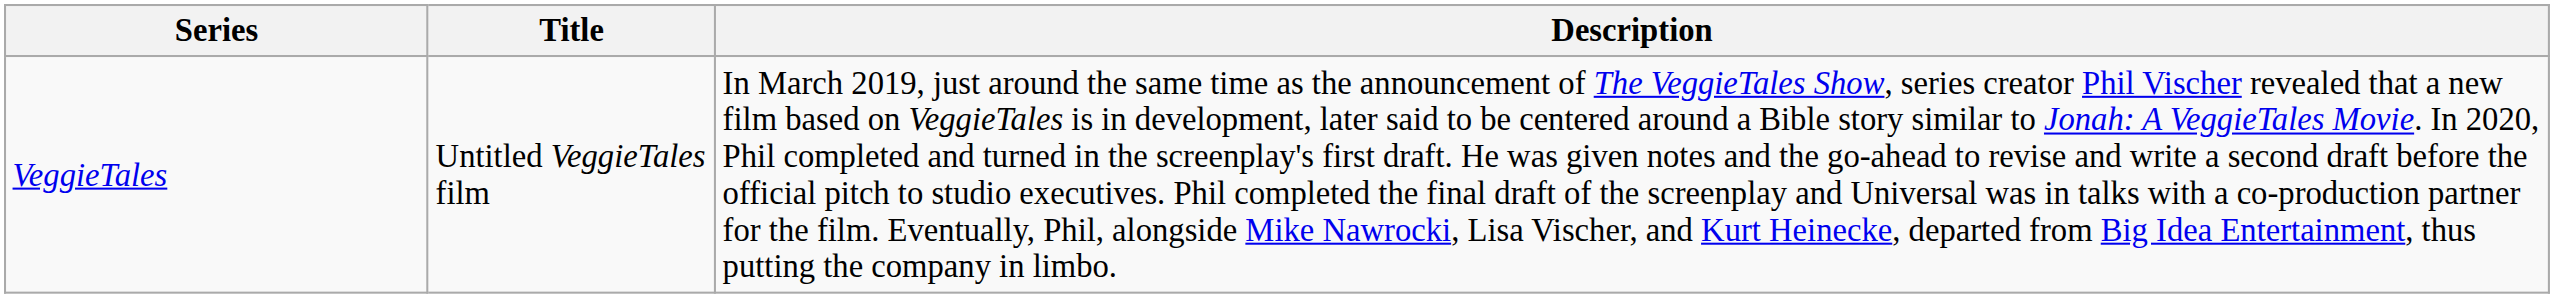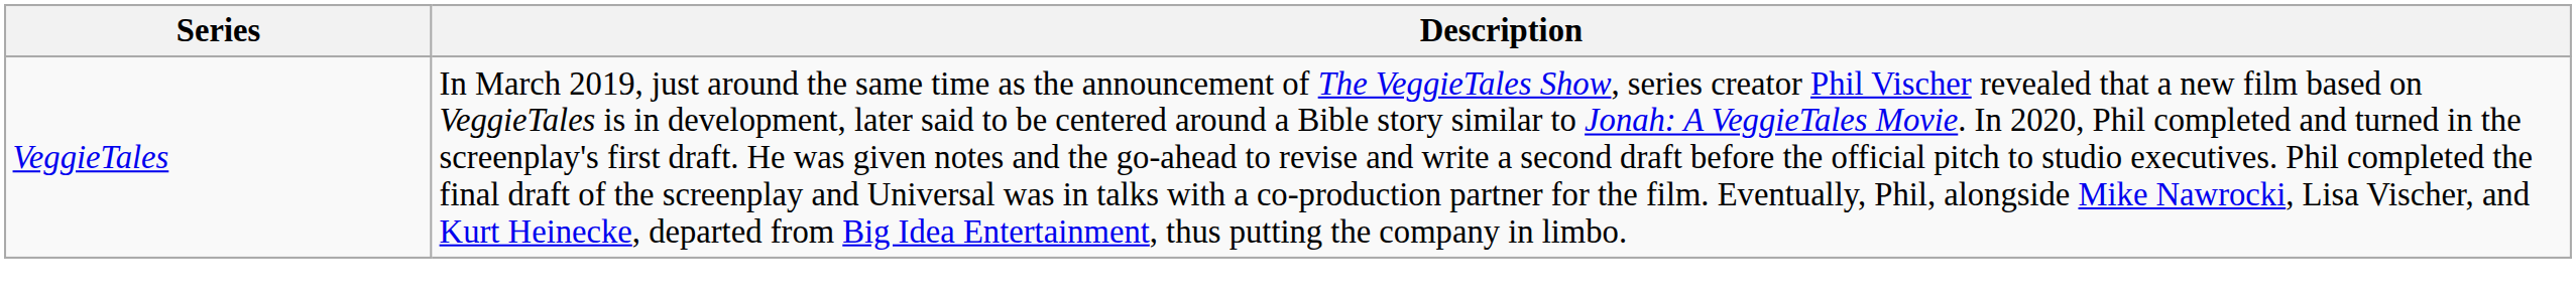- column: Title | Untitled VeggieTales film
